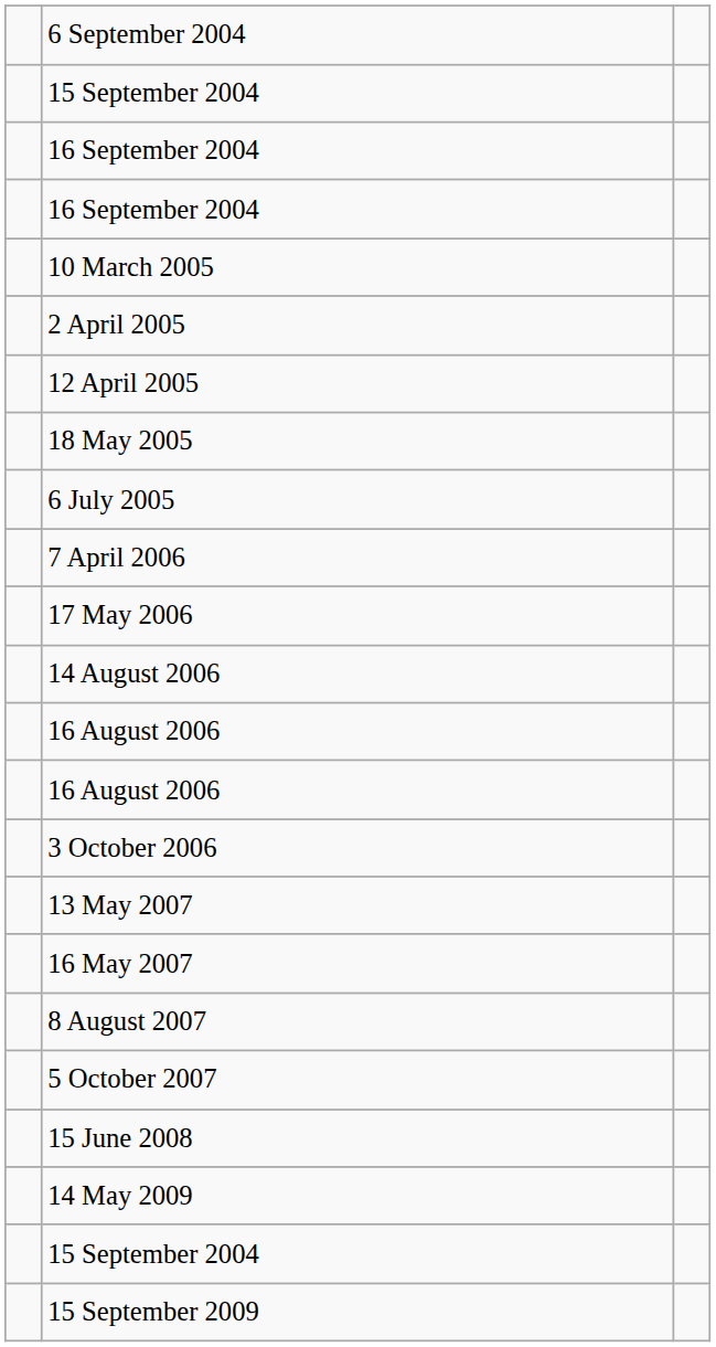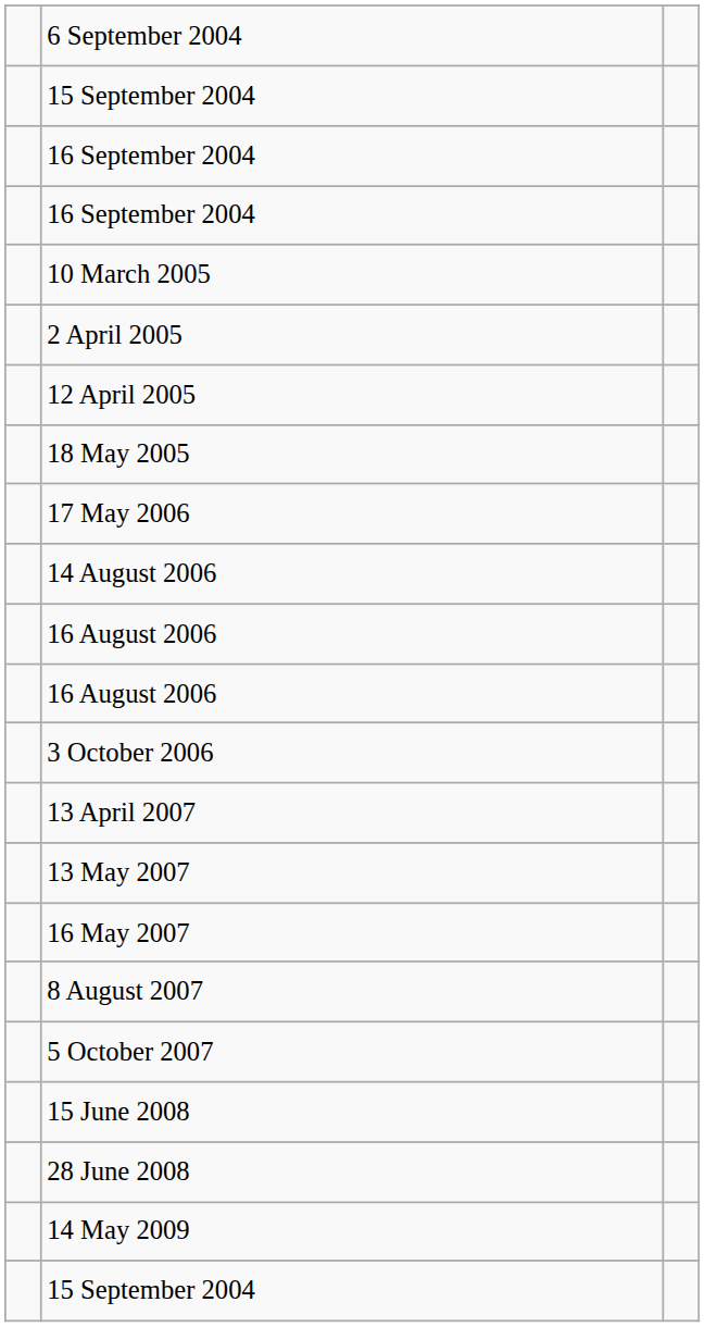- row: 6 July 2005
- row: 7 April 2006
+ row: 13 April 2007
+ row: 28 June 2008
- row: 15 September 2009
